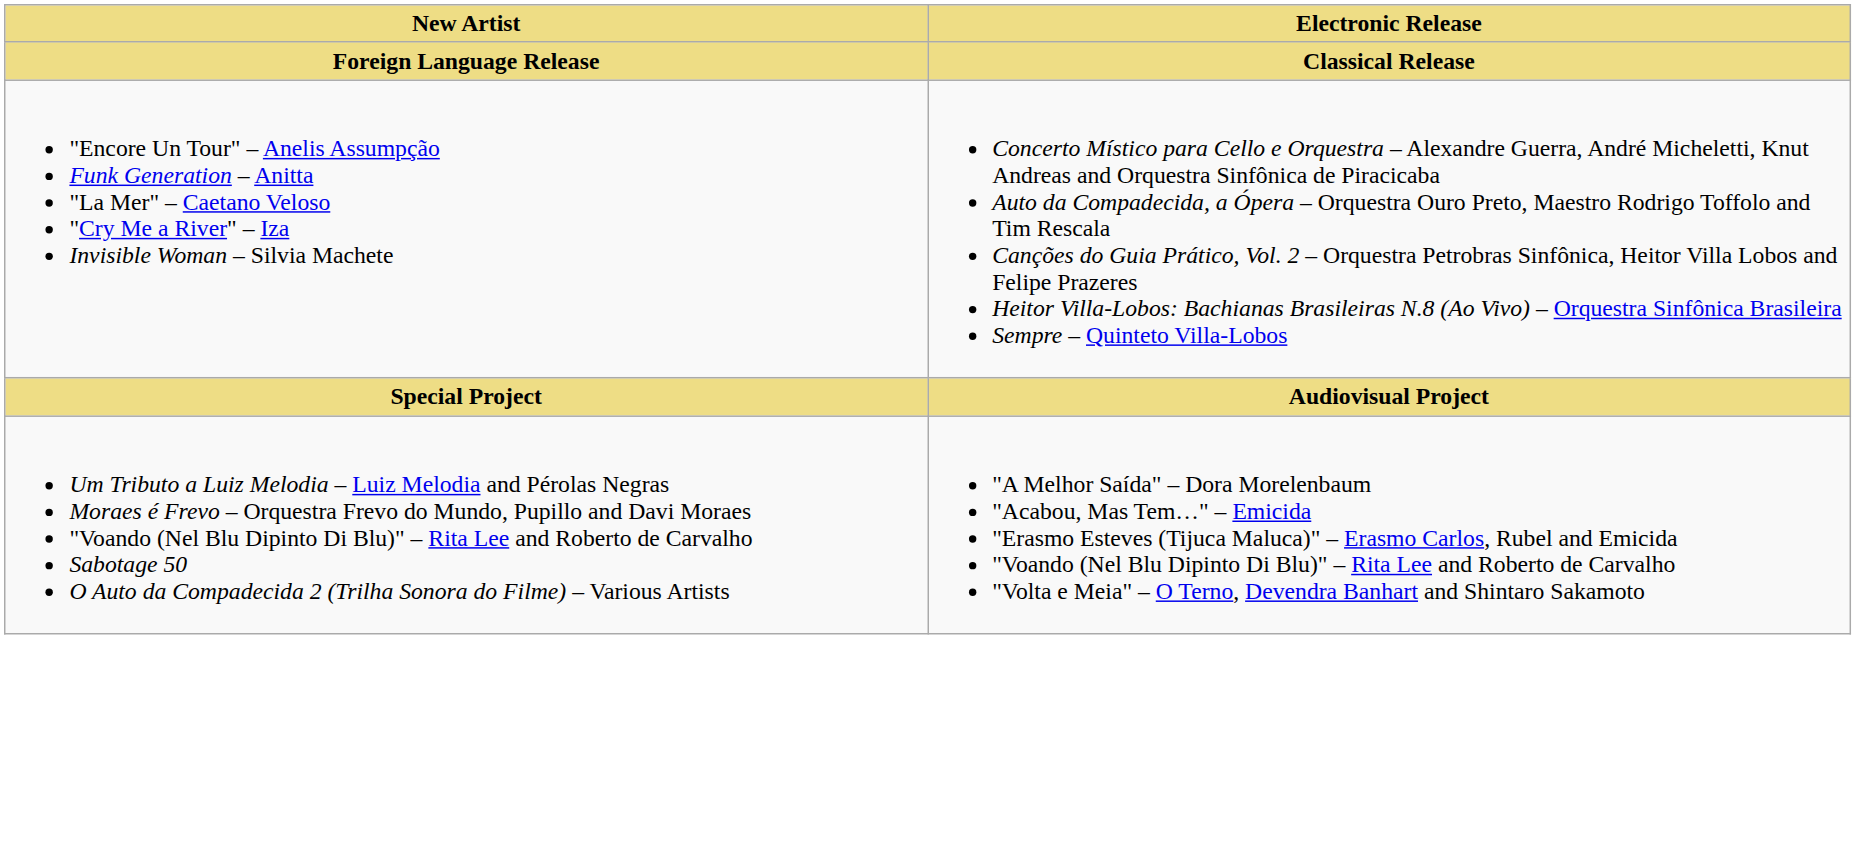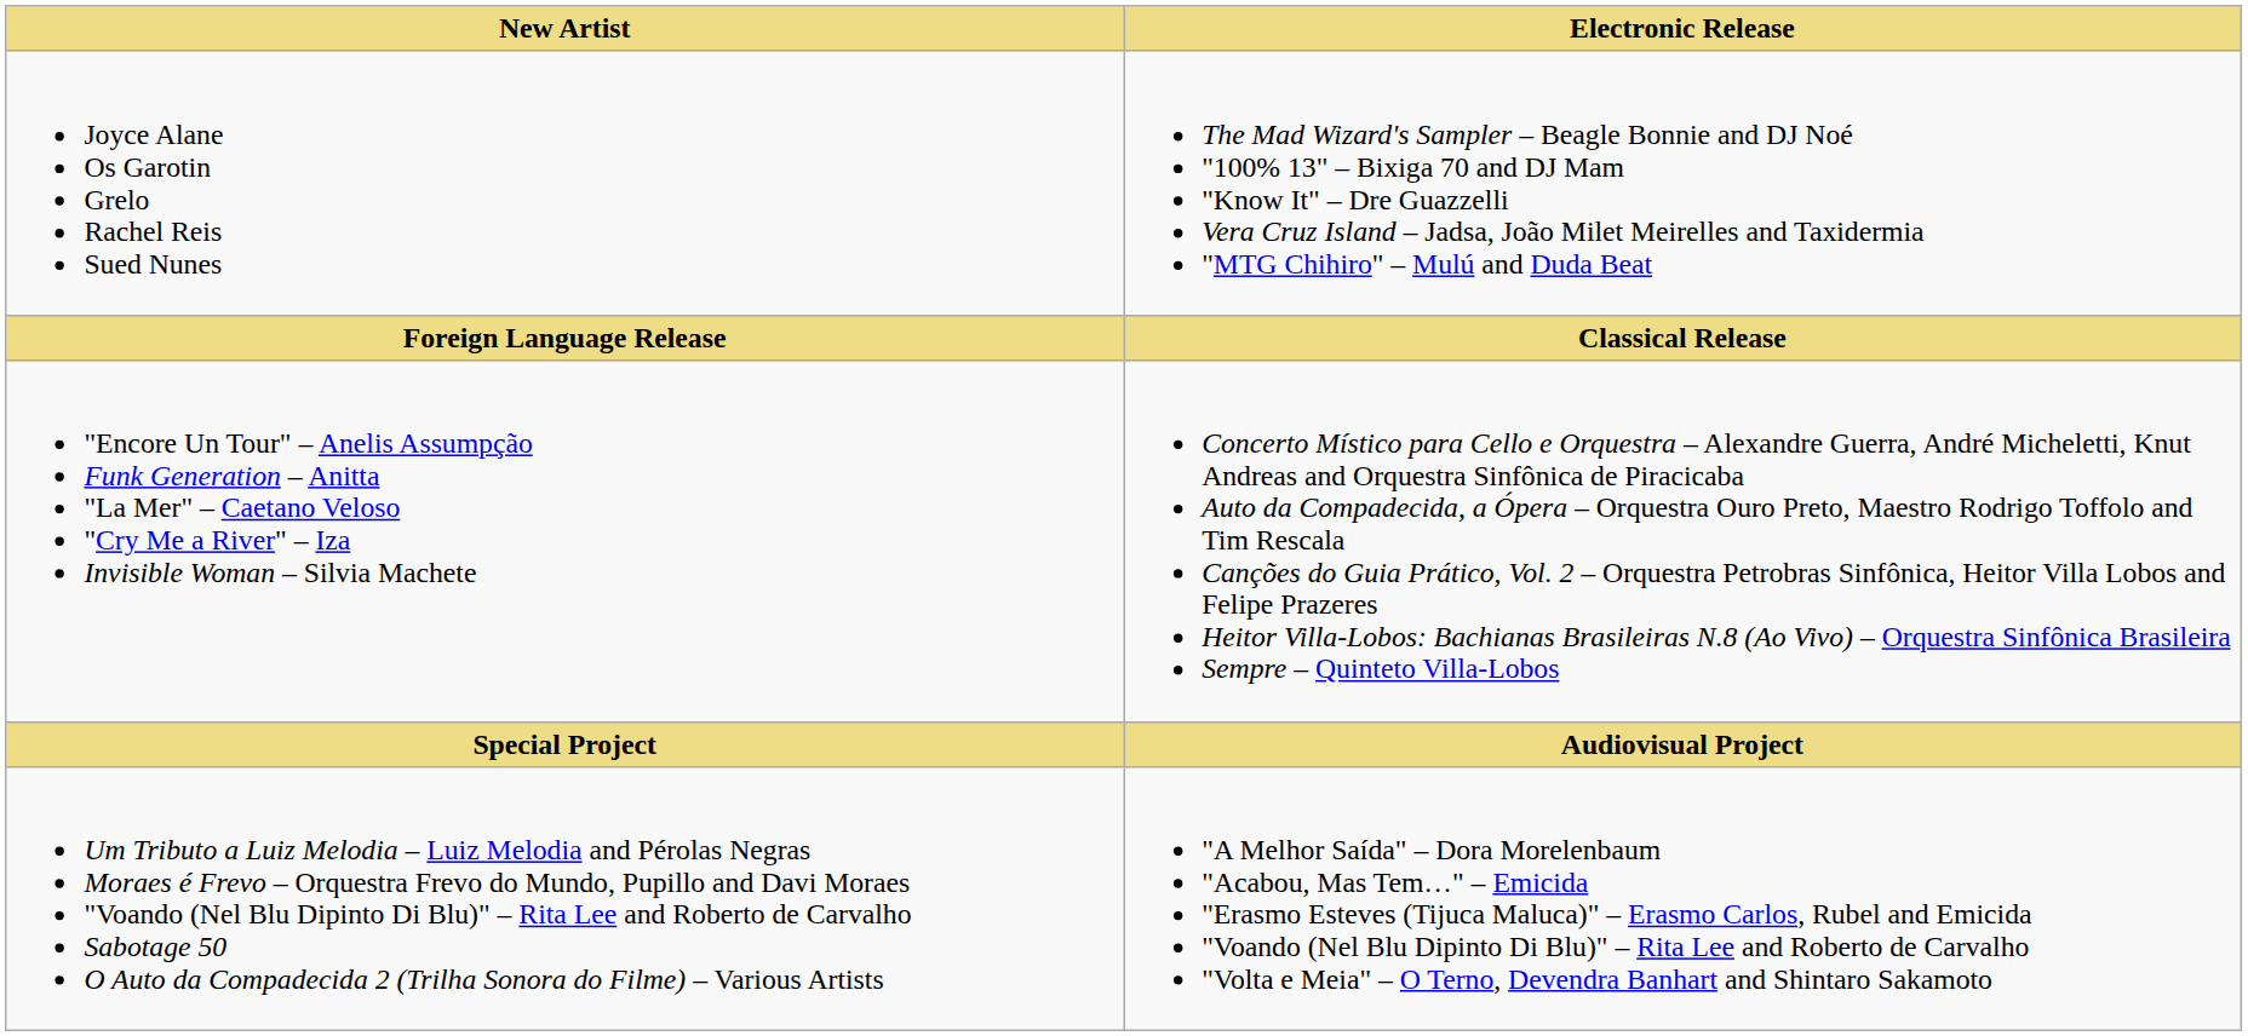+ row: Joyce Alane Os Garotin Grelo Rachel Reis Sued Nunes | The Mad Wizard's Sampler – Beagle Bonnie and DJ Noé "100% 13" – Bixiga 70 and DJ Mam "Know It" – Dre Guazzelli Vera Cruz Island – Jadsa, João Milet Meirelles and Taxidermia "MTG Chihiro" – Mulú and Duda Beat
